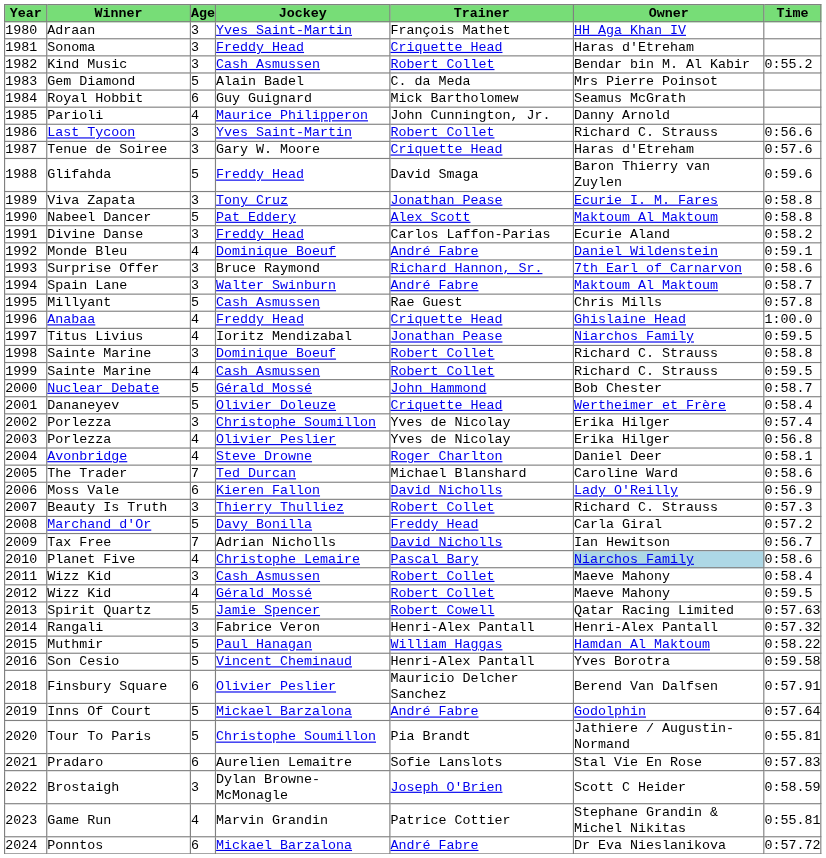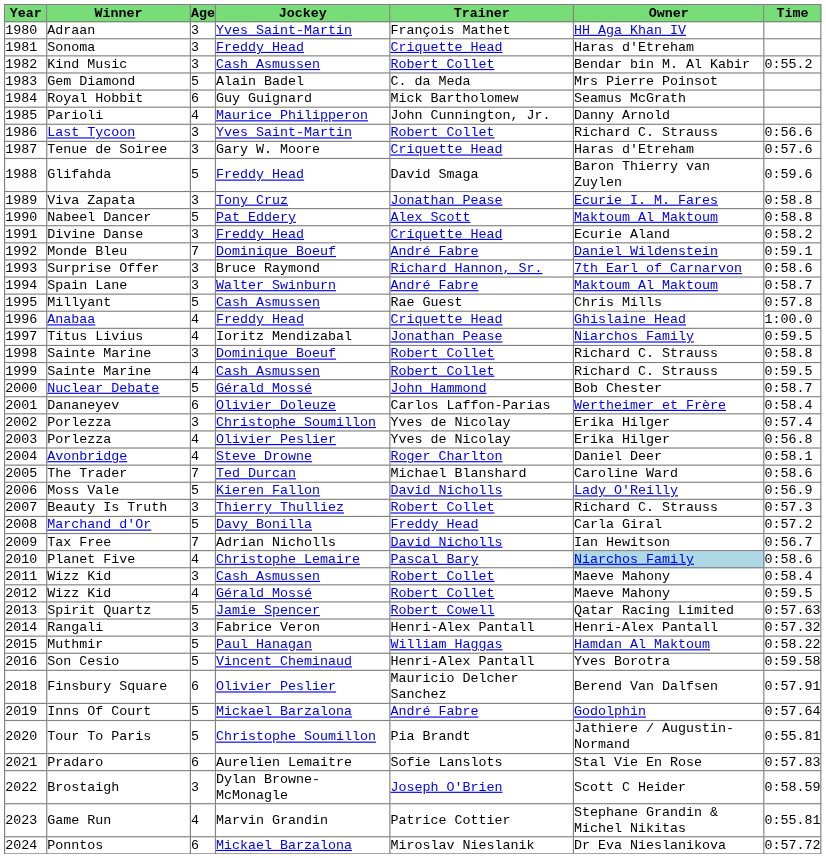Divine Danse | Trainer: Carlos Laffon-Parias -> Criquette Head
Monde Bleu | Age: 4 -> 7
Dananeyev | Age: 5 -> 6
Dananeyev | Trainer: Criquette Head -> Carlos Laffon-Parias
Moss Vale | Age: 6 -> 5
Ponntos | Trainer: André Fabre -> Miroslav Nieslanik
